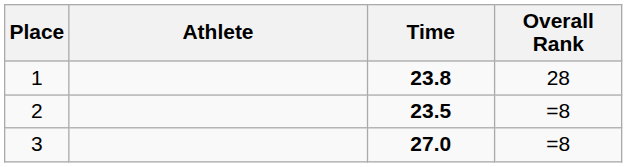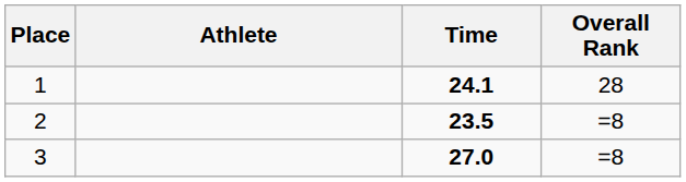1 | Time: 23.8 -> 24.1
